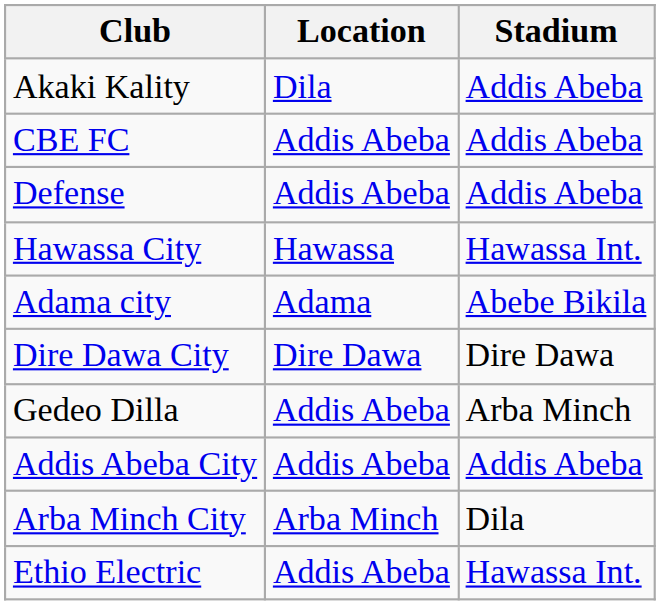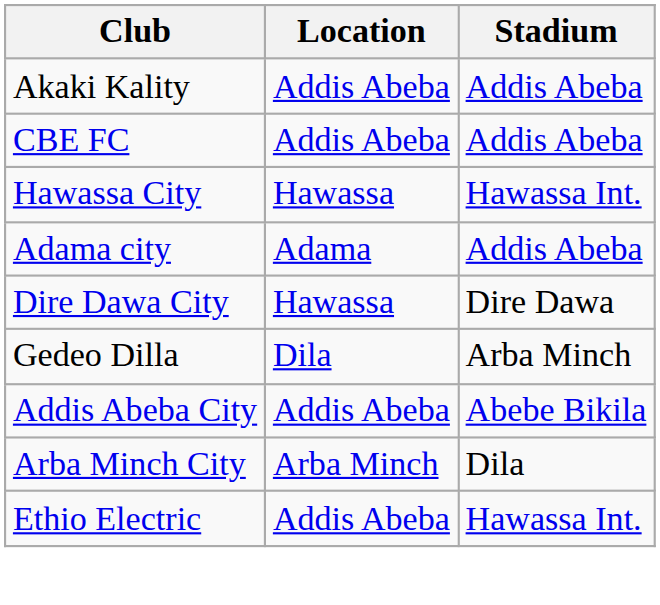Akaki Kality | Location: Dila -> Addis Abeba
- row: Defense | Addis Abeba | Addis Abeba
Adama city | Stadium: Abebe Bikila -> Addis Abeba
Dire Dawa City | Location: Dire Dawa -> Hawassa
Gedeo Dilla | Location: Addis Abeba -> Dila
Addis Abeba City | Stadium: Addis Abeba -> Abebe Bikila
